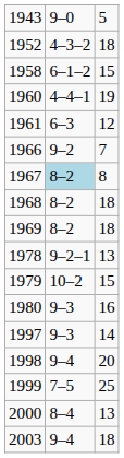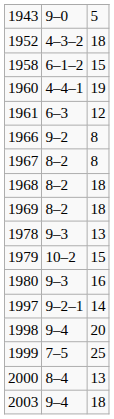1966 | column 3: 7 -> 8
1967 | column 2: lightblue background -> no background
1978 | column 2: 9–2–1 -> 9–3
1997 | column 2: 9–3 -> 9–2–1
